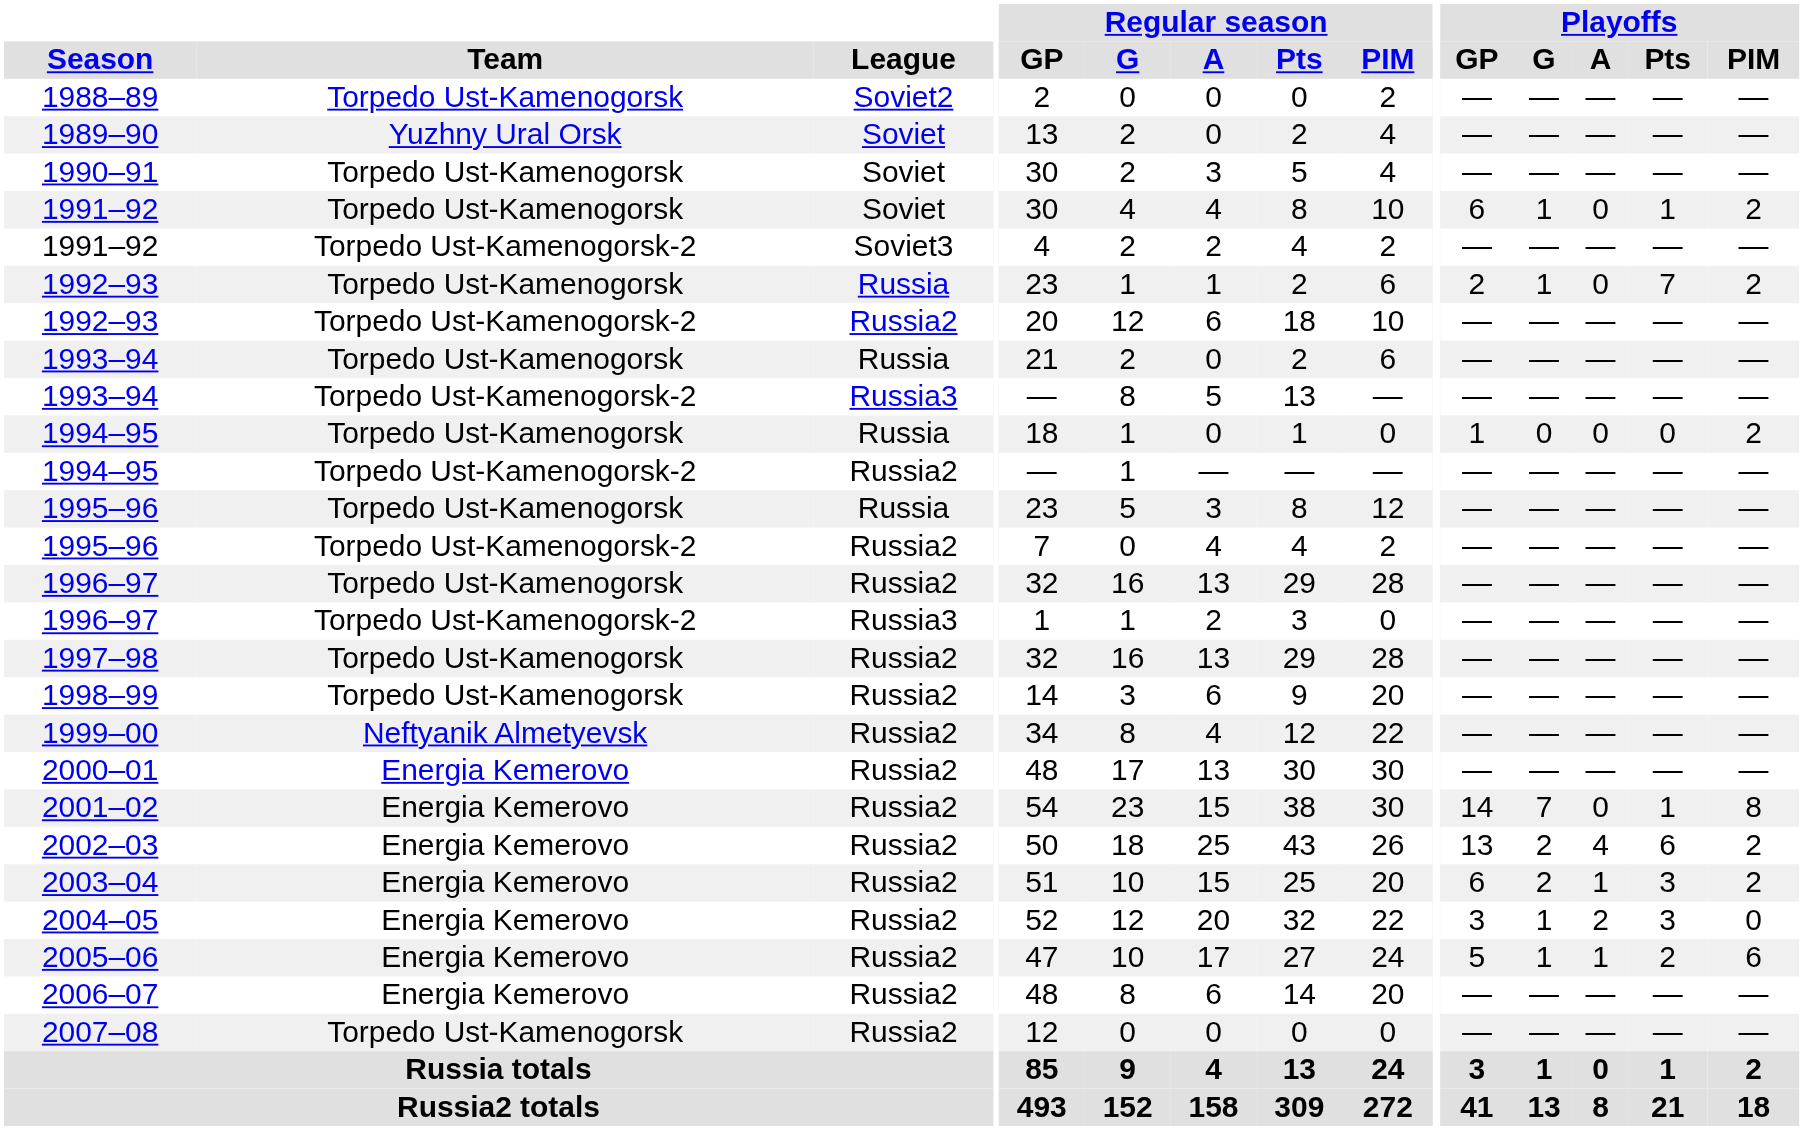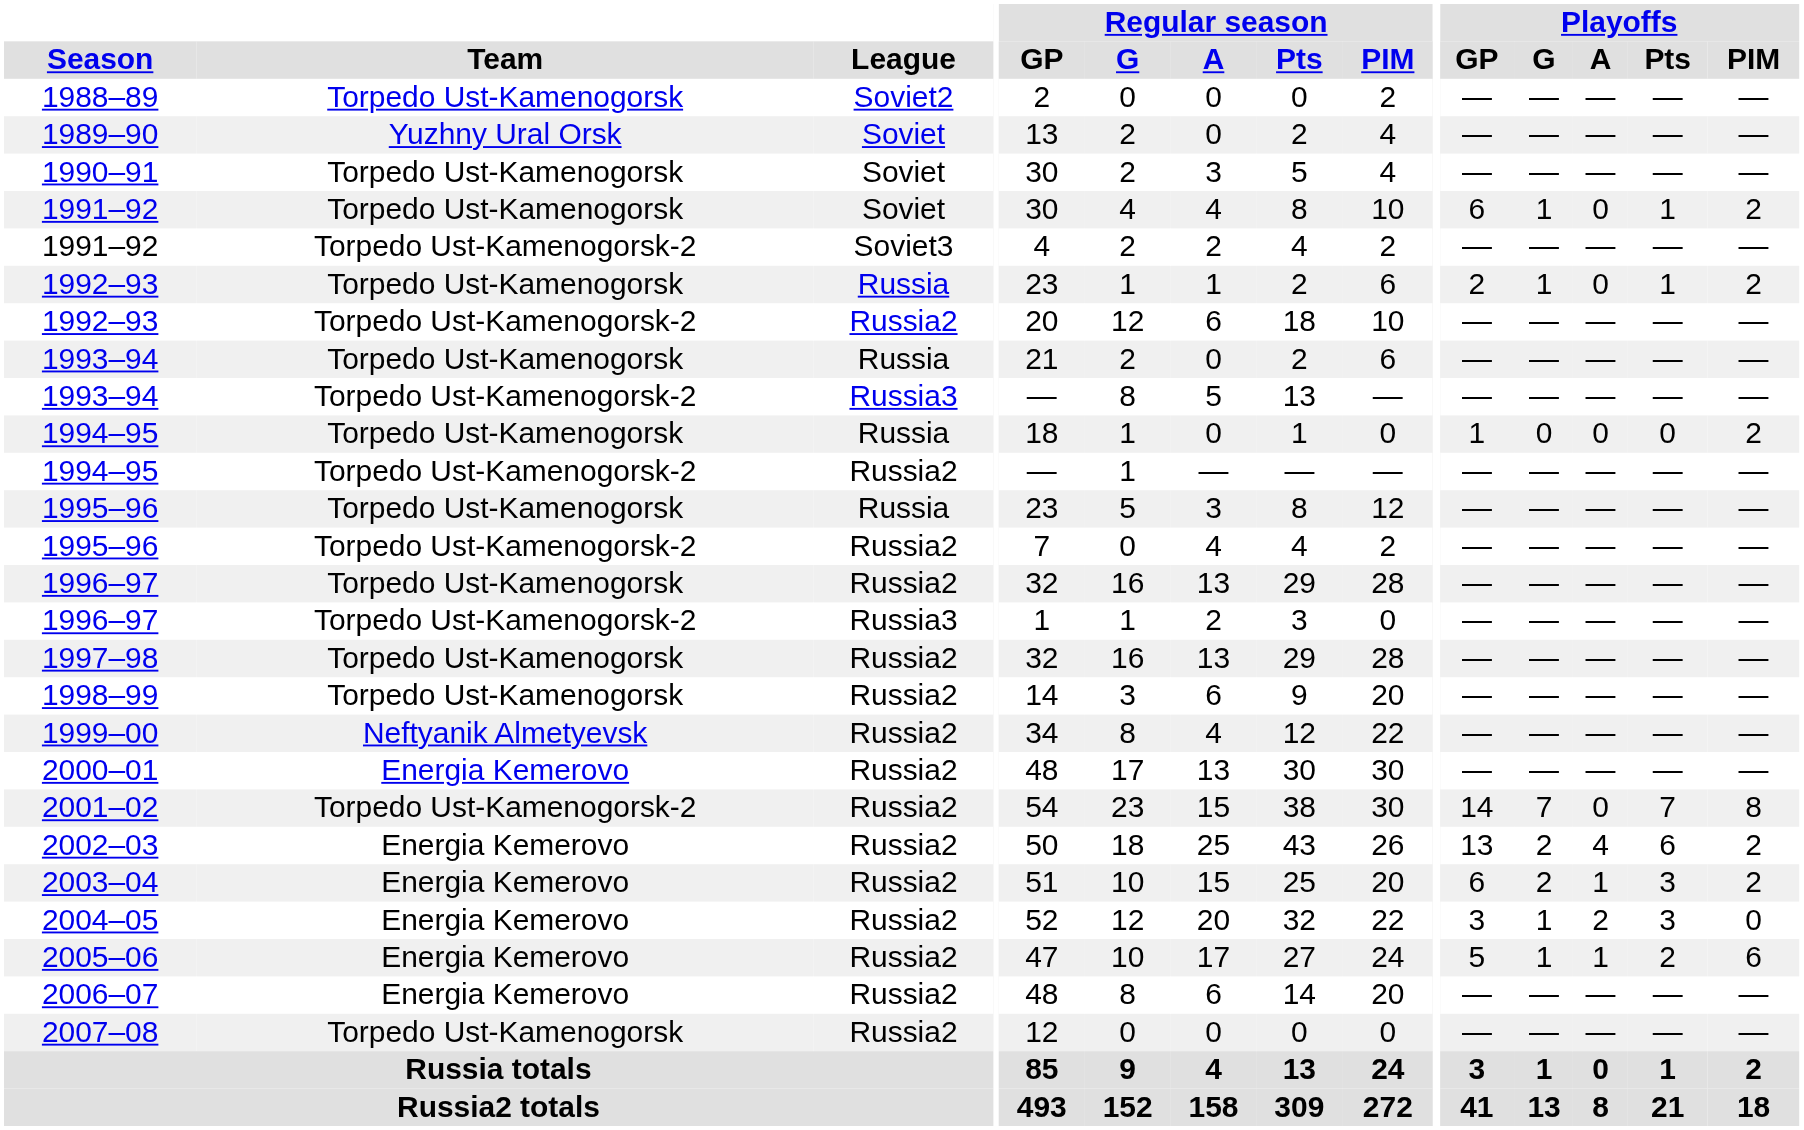1992–93 / Russia | Playoffs / Pts: 7 -> 1
2001–02 | Team: Energia Kemerovo -> Torpedo Ust-Kamenogorsk-2
2001–02 | Playoffs / Pts: 1 -> 7
